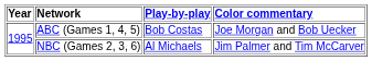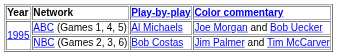ABC (Games 1, 4, 5) | Play-by-play: Bob Costas -> Al Michaels
NBC (Games 2, 3, 6) | Play-by-play: Al Michaels -> Bob Costas
